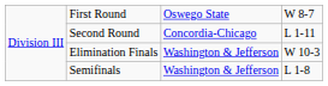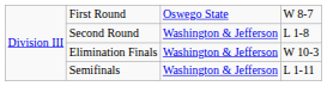Second Round | column 3: Concordia-Chicago -> Washington & Jefferson
Second Round | column 4: L 1-11 -> L 1-8
Semifinals | column 4: L 1-8 -> L 1-11
